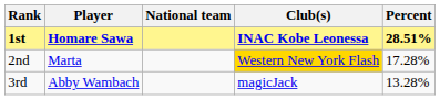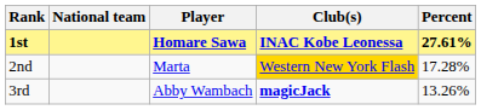columns swapped: Player <-> National team
1st | Percent: 28.51% -> 27.61%
3rd | Club(s): normal -> bold
3rd | Percent: 13.28% -> 13.26%
